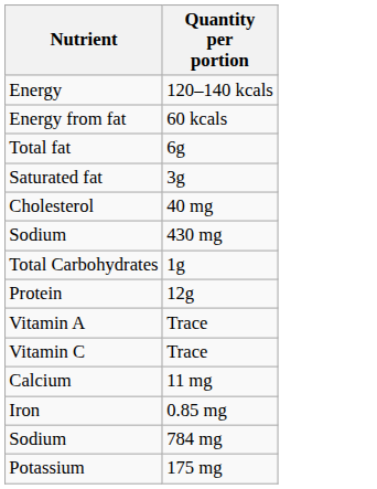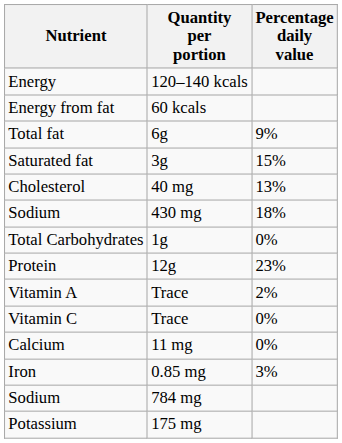+ column: Percentage daily value | 9% | 15% | 13% | 18% | 0% | 23% | 2% | 0% | 0% | 3%
